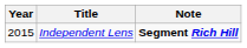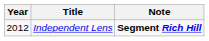Independent Lens | Year: 2015 -> 2012
